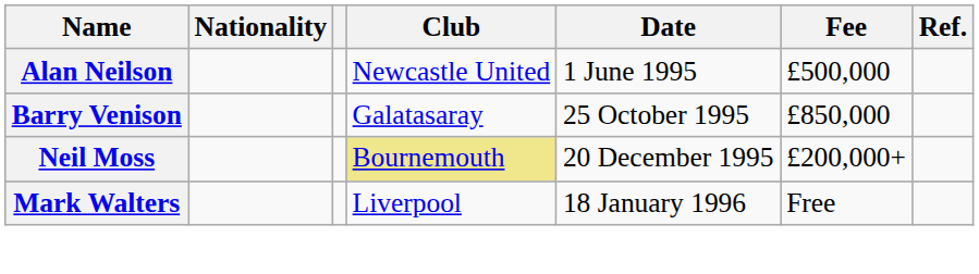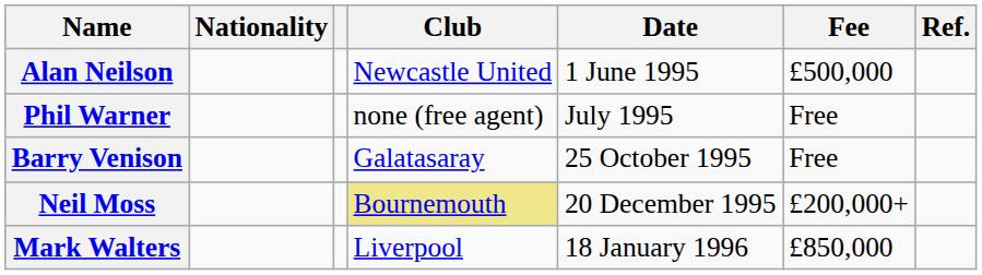+ row: Phil Warner | none (free agent) | July 1995 | Free
Barry Venison | Fee: £850,000 -> Free
Mark Walters | Fee: Free -> £850,000
